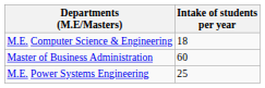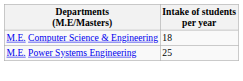- row: Master of Business Administration | 60
